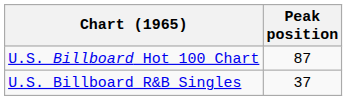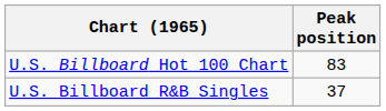U.S. Billboard Hot 100 Chart | Peak position: 87 -> 83
